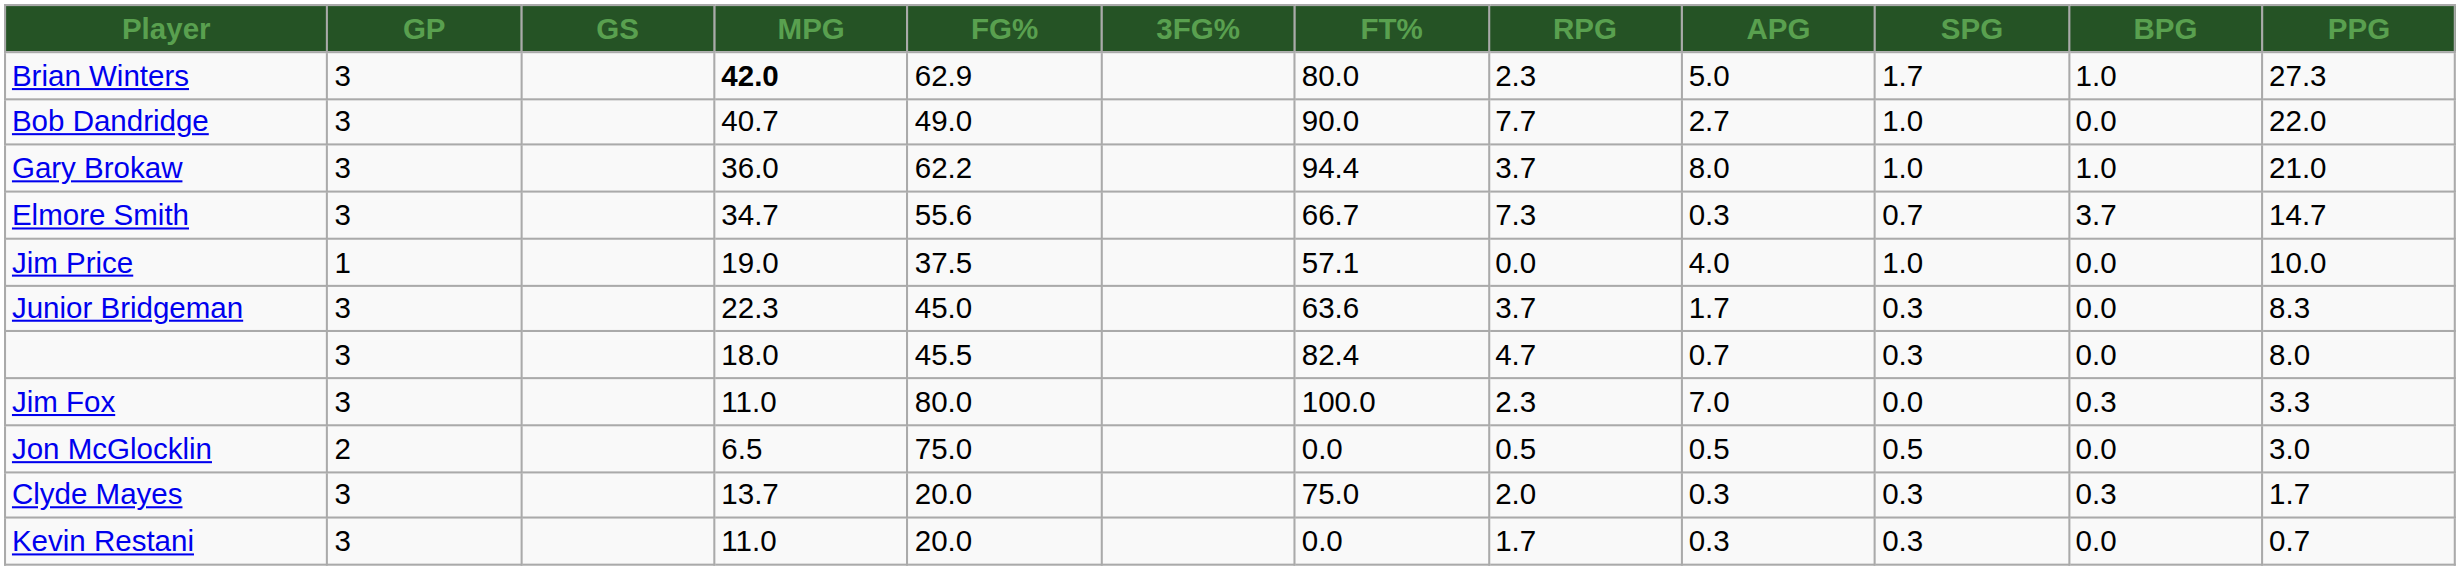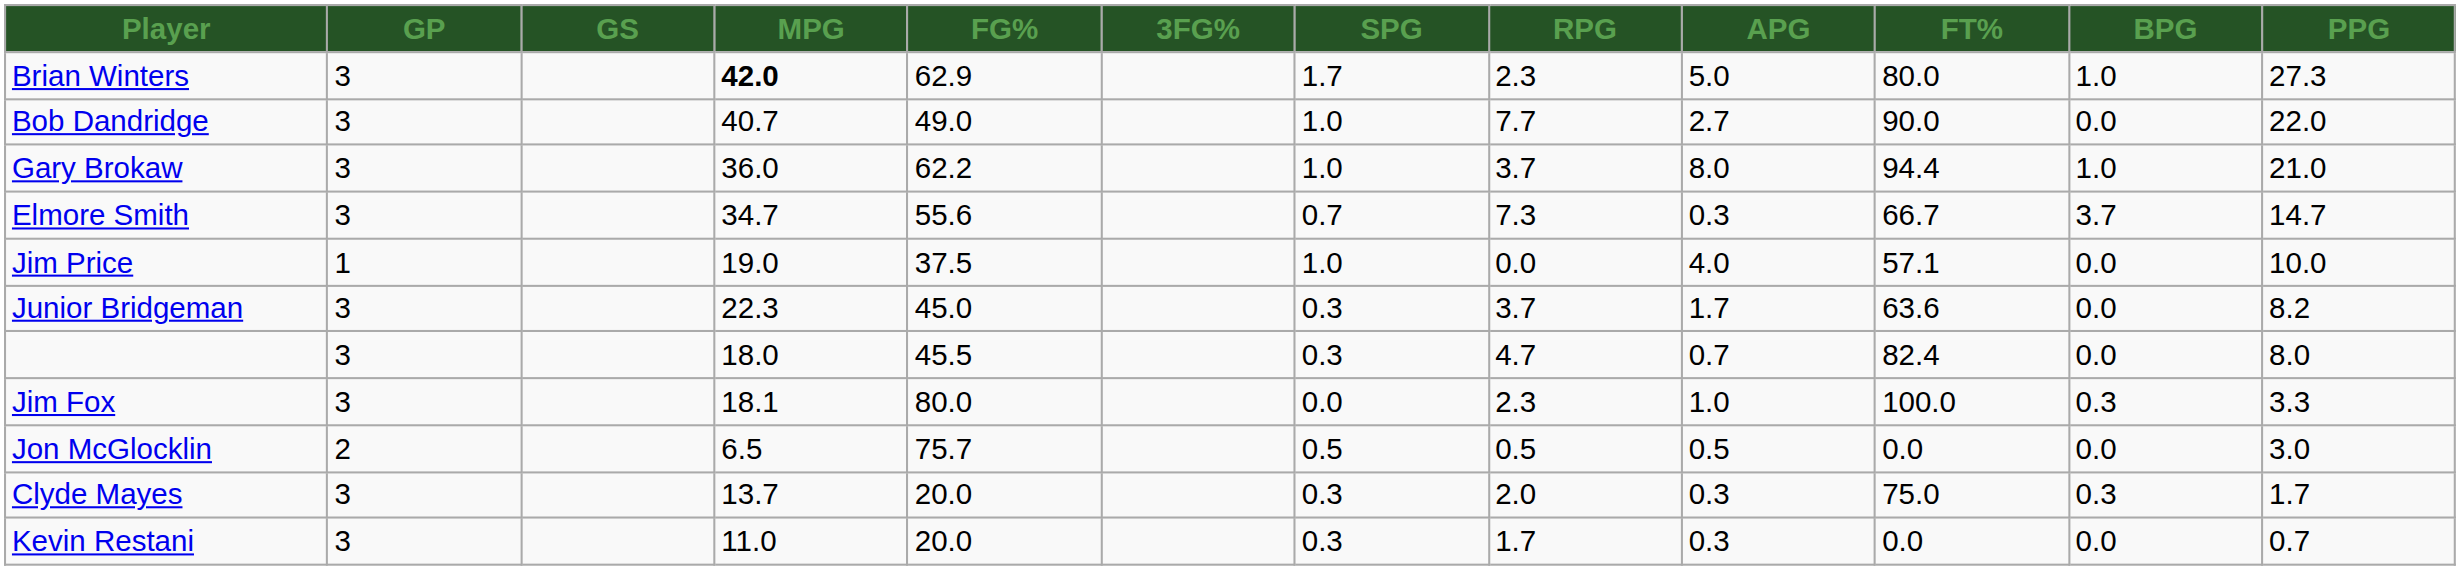columns swapped: FT% <-> SPG
Junior Bridgeman | PPG: 8.3 -> 8.2
Jim Fox | MPG: 11.0 -> 18.1
Jim Fox | APG: 7.0 -> 1.0
Jon McGlocklin | FG%: 75.0 -> 75.7
